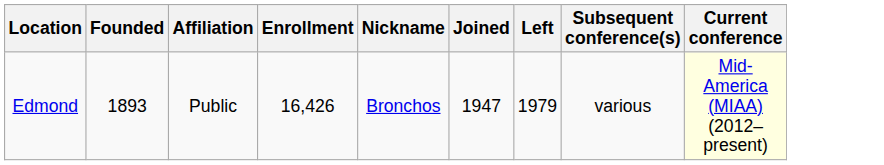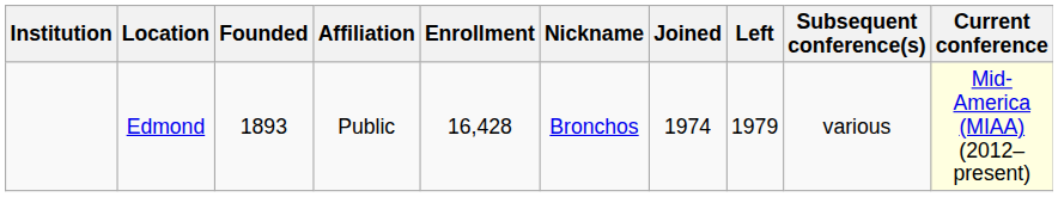+ column: Institution
Edmond | Enrollment: 16,426 -> 16,428
Edmond | Joined: 1947 -> 1974
